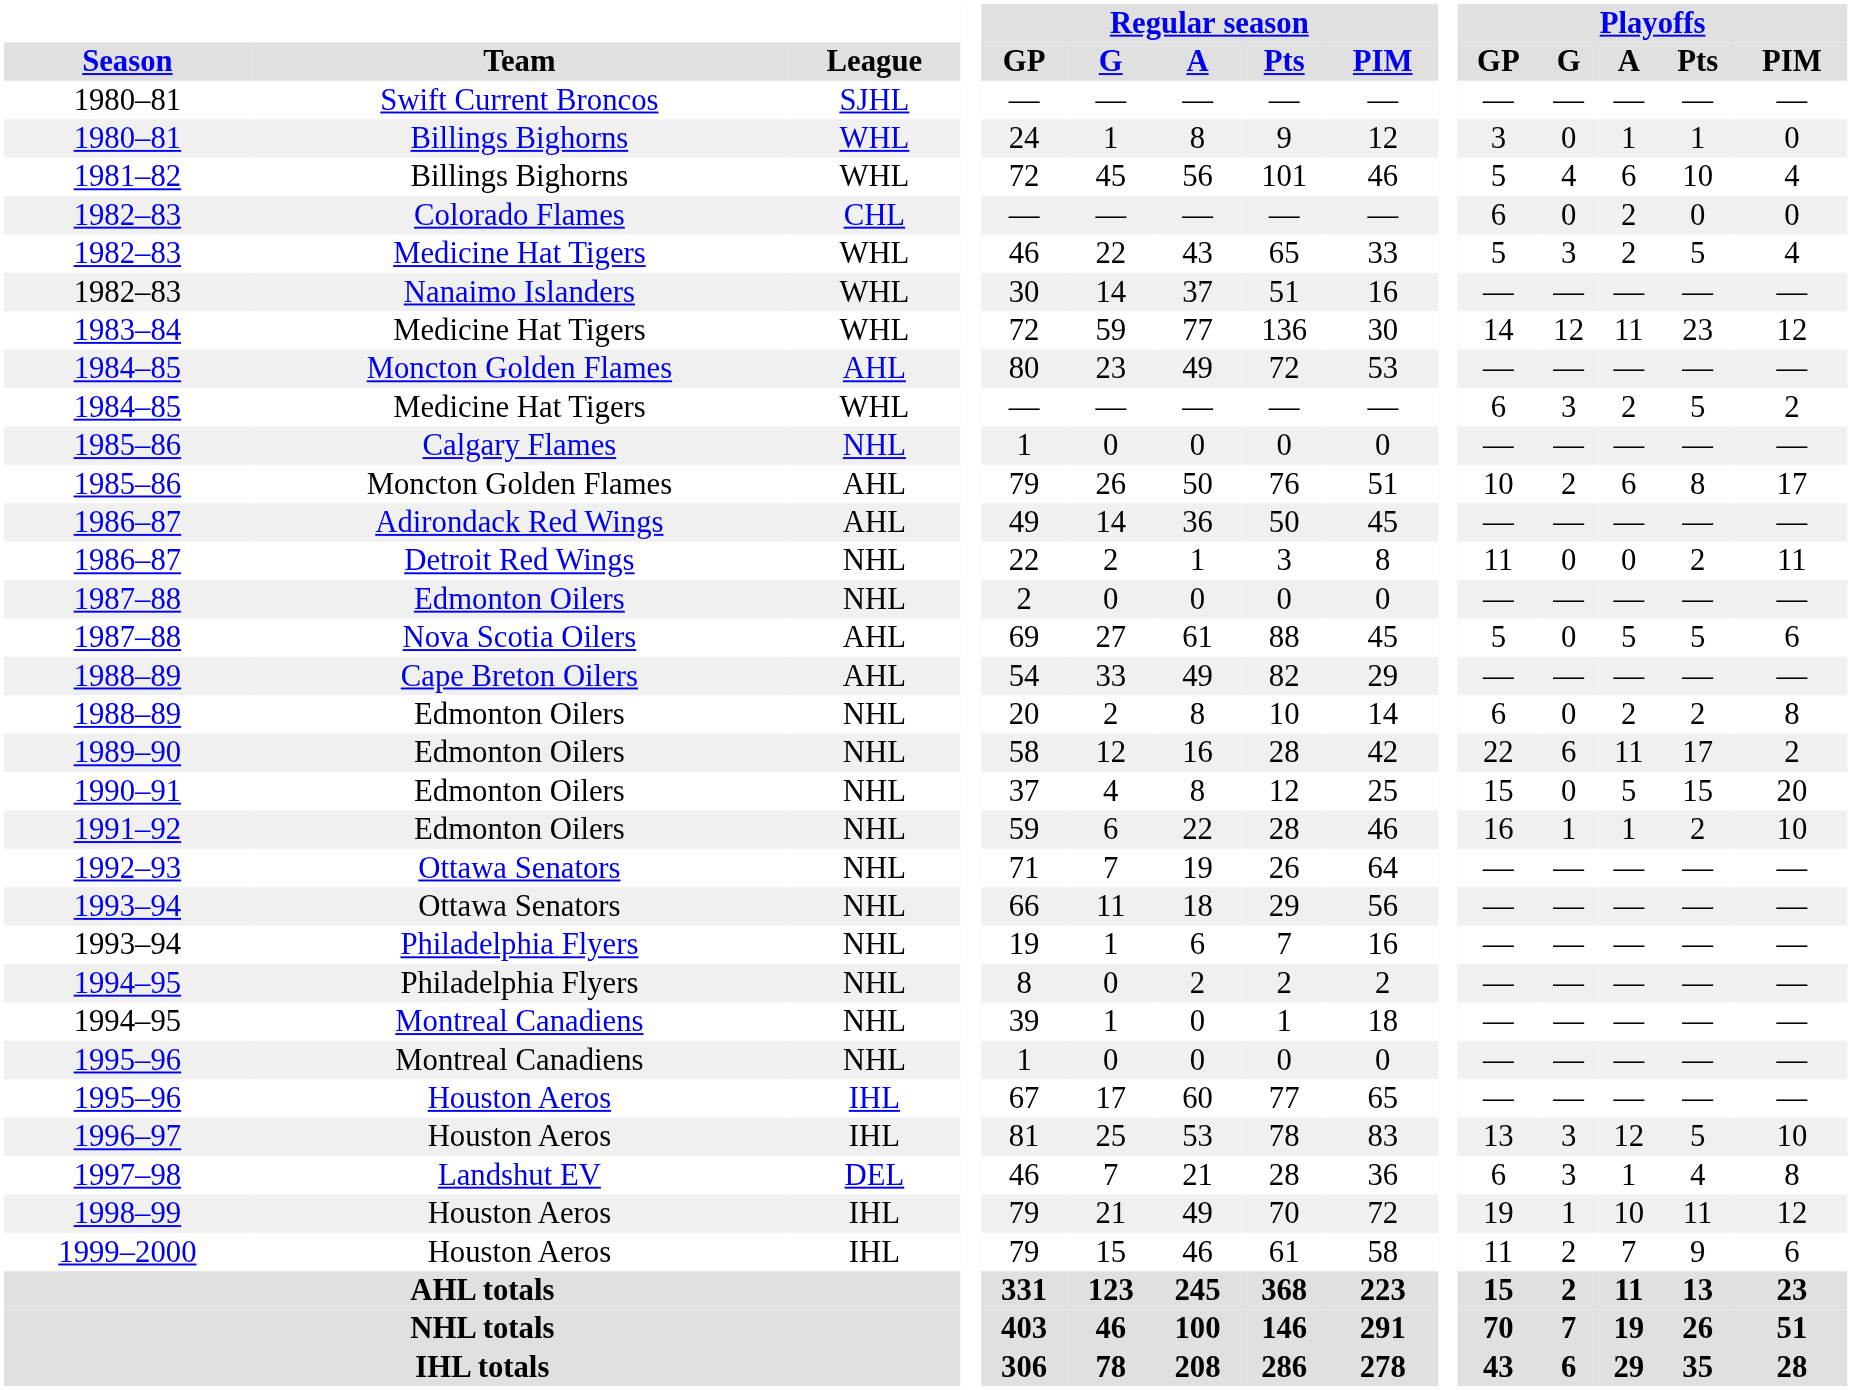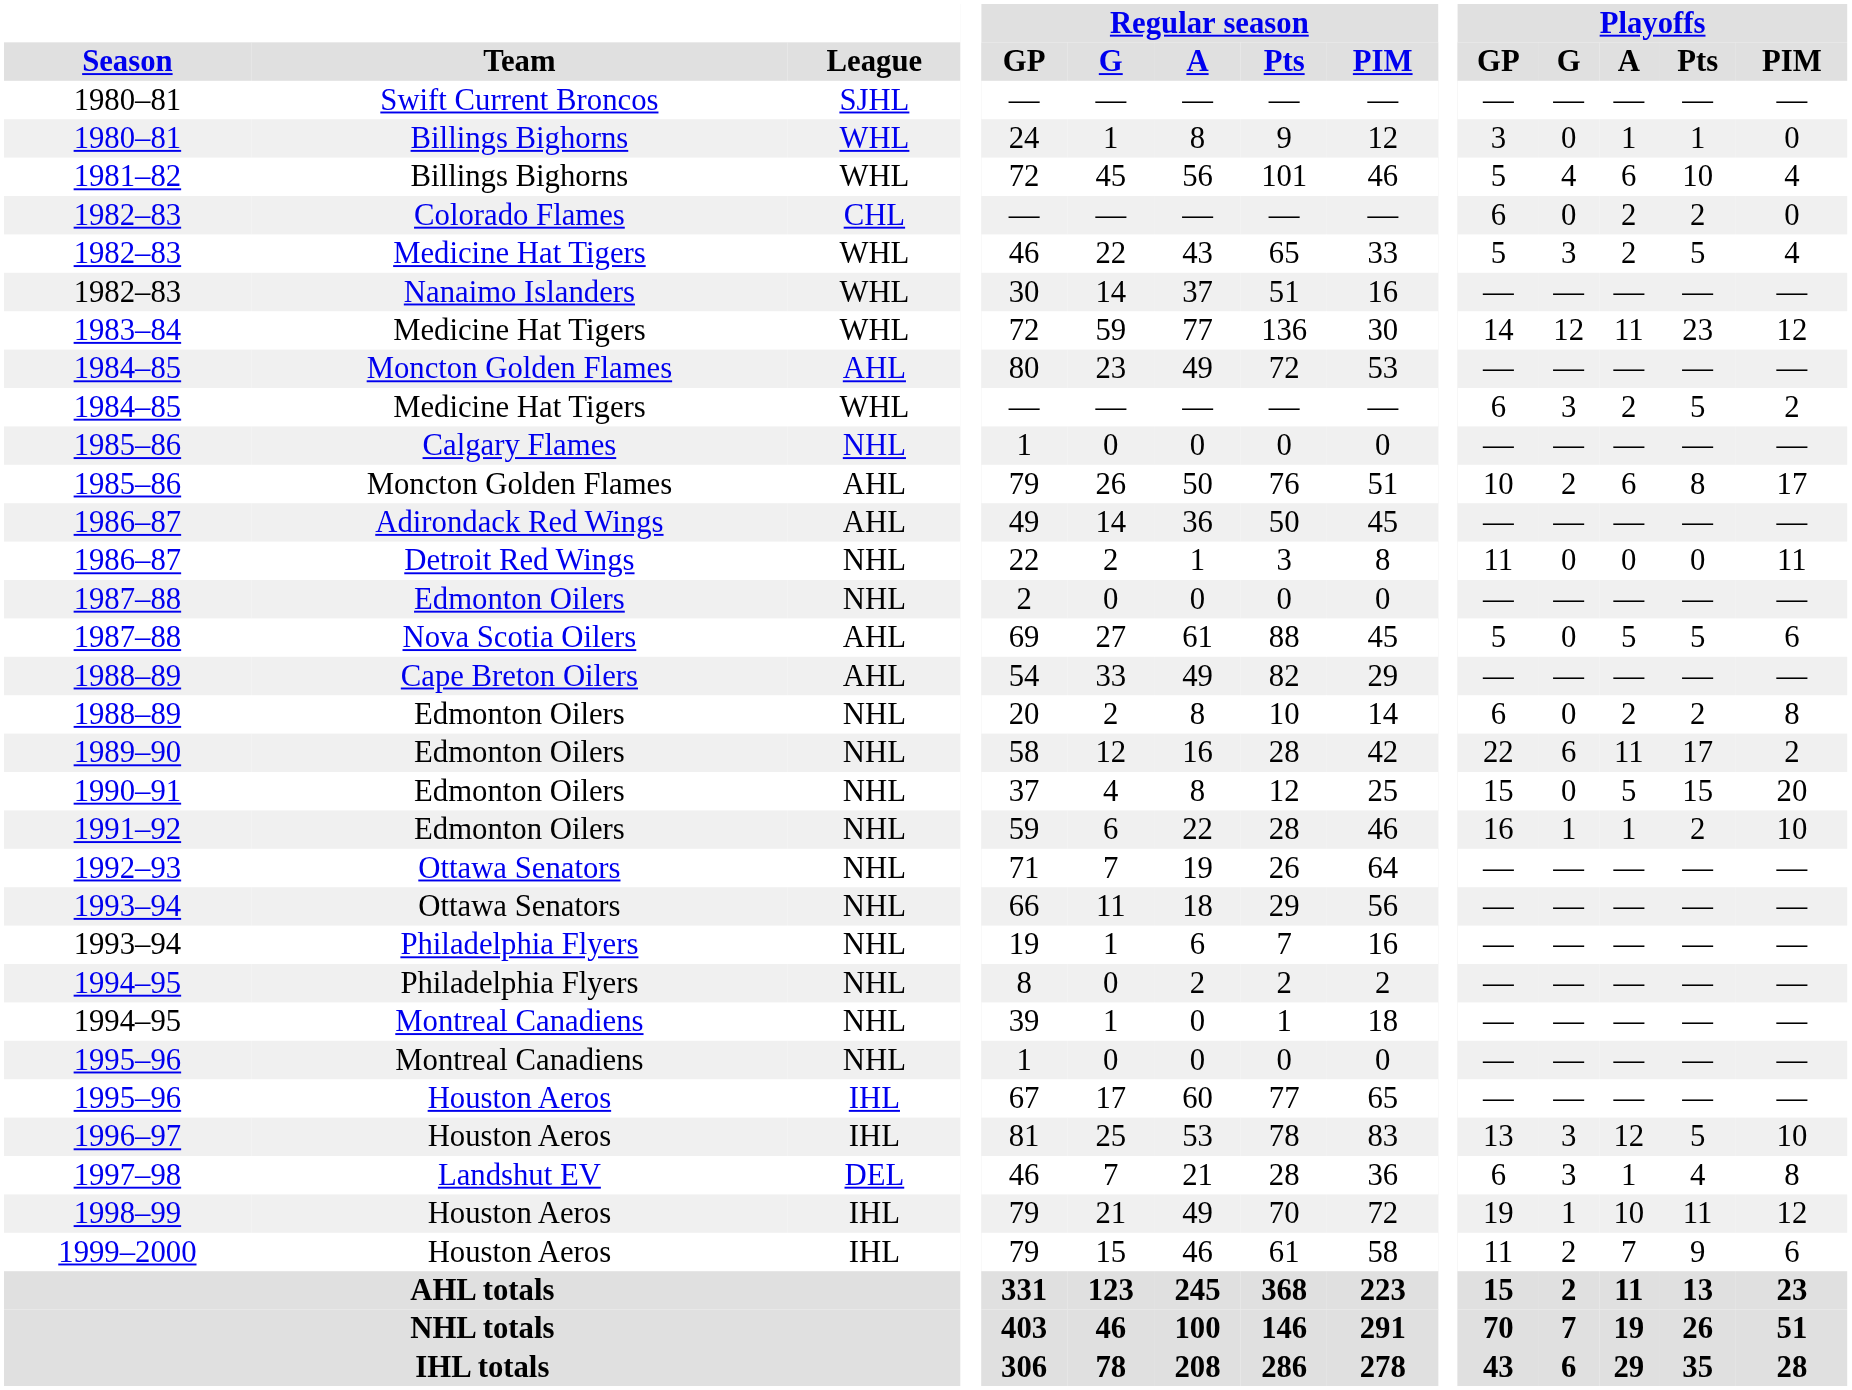1982–83 / Colorado Flames | Playoffs / Pts: 0 -> 2
1986–87 / Detroit Red Wings | Playoffs / Pts: 2 -> 0
